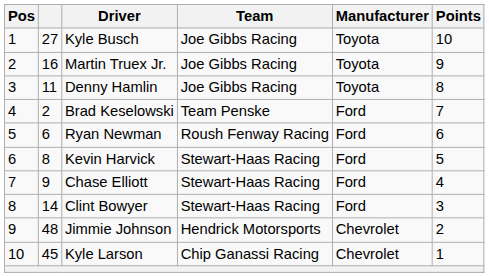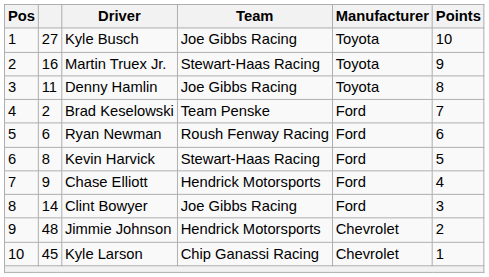Martin Truex Jr. | Team: Joe Gibbs Racing -> Stewart-Haas Racing
Chase Elliott | Team: Stewart-Haas Racing -> Hendrick Motorsports
Clint Bowyer | Team: Stewart-Haas Racing -> Joe Gibbs Racing
